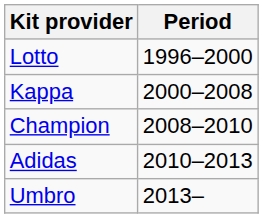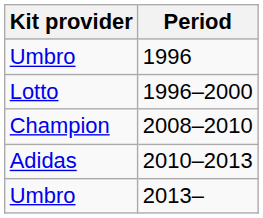+ row: Umbro | 1996
- row: Kappa | 2000–2008
